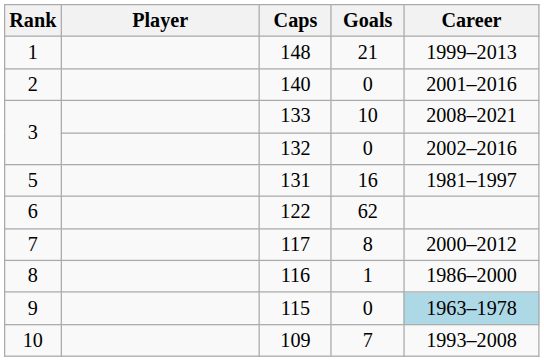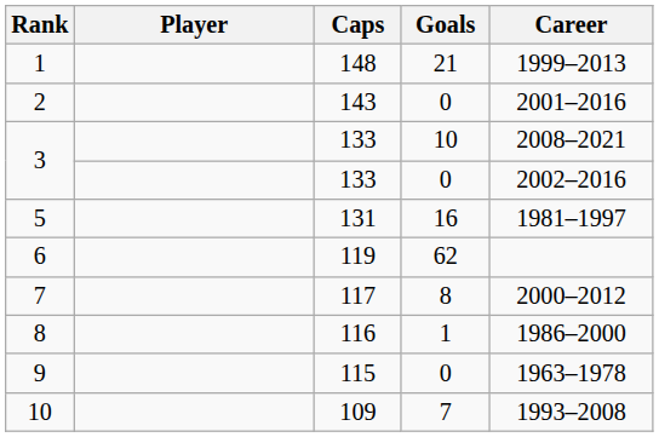2 | Caps: 140 -> 143
3 / 0 | Caps: 132 -> 133
6 | Caps: 122 -> 119
9 | Career: lightblue background -> no background
